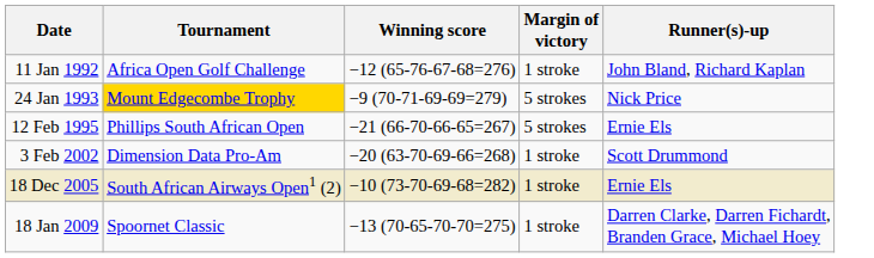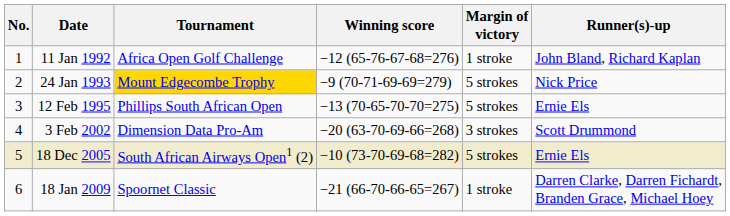+ column: No. | 1 | 2 | 3 | 4 | 5 | 6
12 Feb 1995 | Winning score: −21 (66-70-66-65=267) -> −13 (70-65-70-70=275)
3 Feb 2002 | Margin of victory: 1 stroke -> 3 strokes
18 Dec 2005 | Margin of victory: 1 stroke -> 5 strokes
18 Jan 2009 | Winning score: −13 (70-65-70-70=275) -> −21 (66-70-66-65=267)
